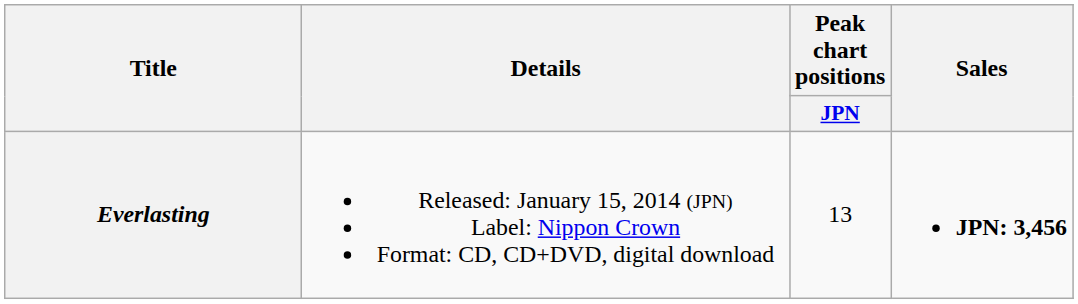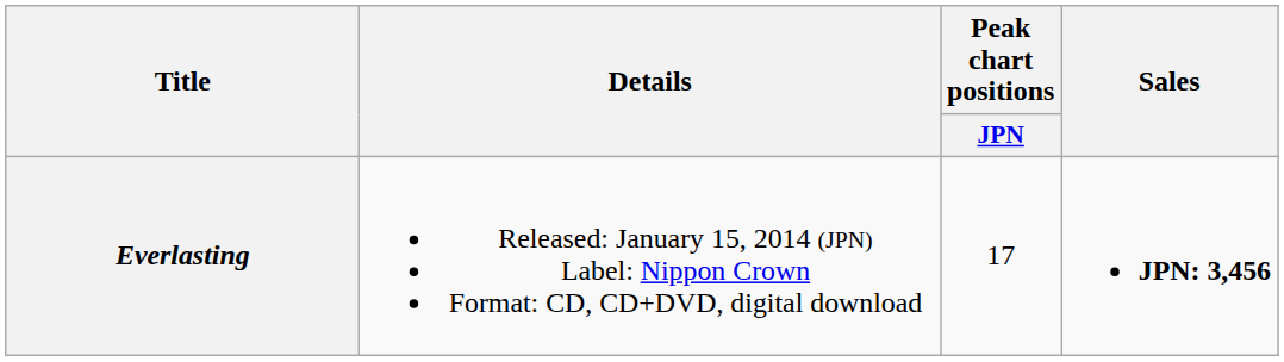Everlasting | Peak chart positions / JPN: 13 -> 17
